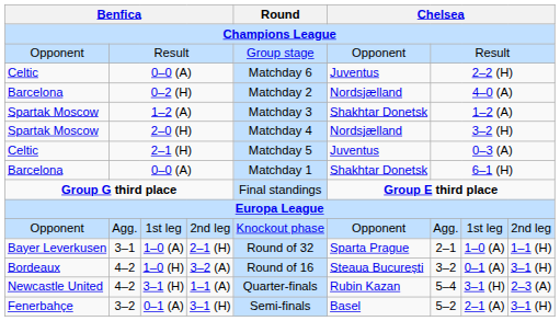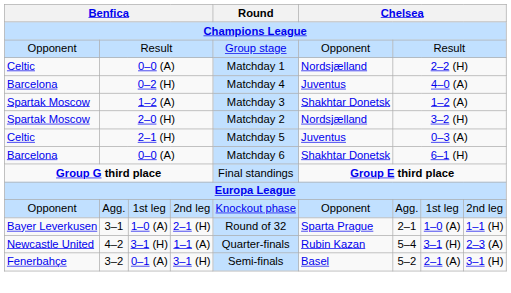Celtic / 0–0 (A) | Round: Matchday 6 -> Matchday 1
Celtic / 0–0 (A) | column 6: Juventus -> Nordsjælland
0–2 (H) | Round: Matchday 2 -> Matchday 4
0–2 (H) | column 6: Nordsjælland -> Juventus
2–0 (H) | Round: Matchday 4 -> Matchday 2
Barcelona / 0–0 (A) | Round: Matchday 1 -> Matchday 6
- row: Bordeaux | 4–2 | 1–0 (H) | 3–2 (A) | Round of 16 | Steaua București | 3–2 | 0–1 (A) | 3–1 (H)
